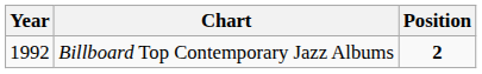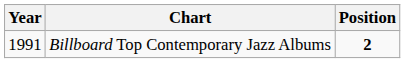Billboard Top Contemporary Jazz Albums | Year: 1992 -> 1991
